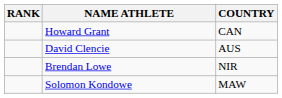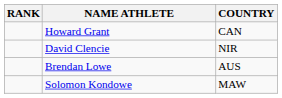David Clencie | COUNTRY: AUS -> NIR
Brendan Lowe | COUNTRY: NIR -> AUS
